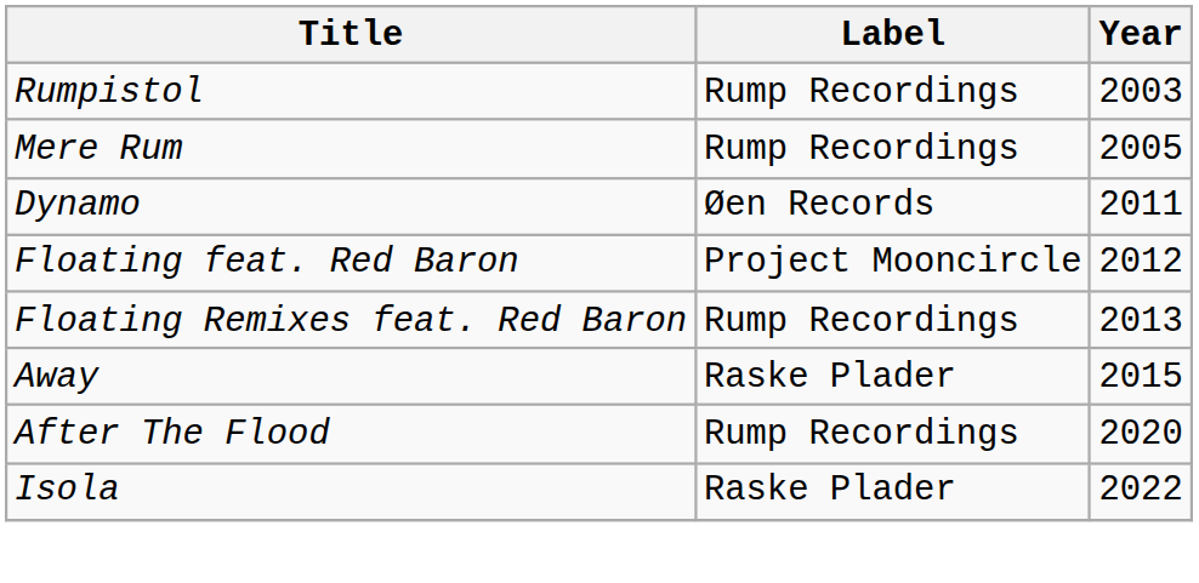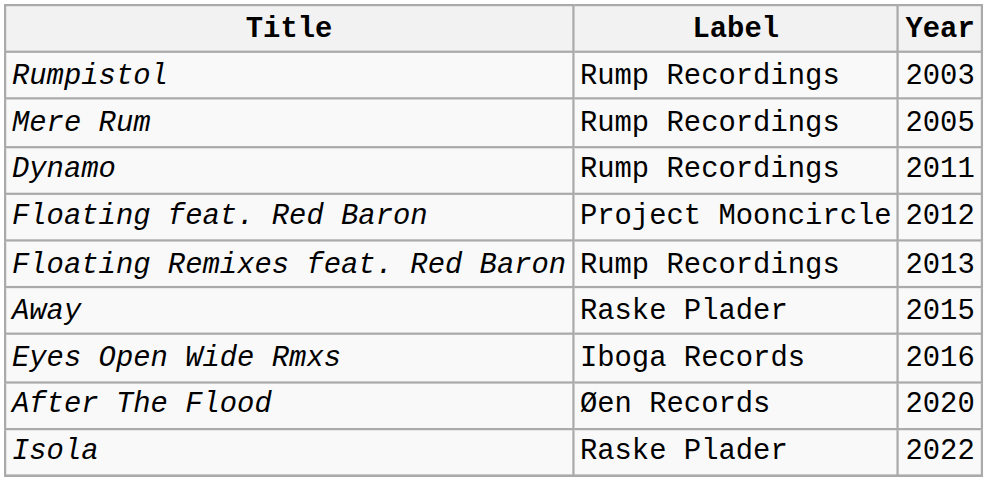Dynamo | Label: Øen Records -> Rump Recordings
+ row: Eyes Open Wide Rmxs | Iboga Records | 2016
After The Flood | Label: Rump Recordings -> Øen Records
